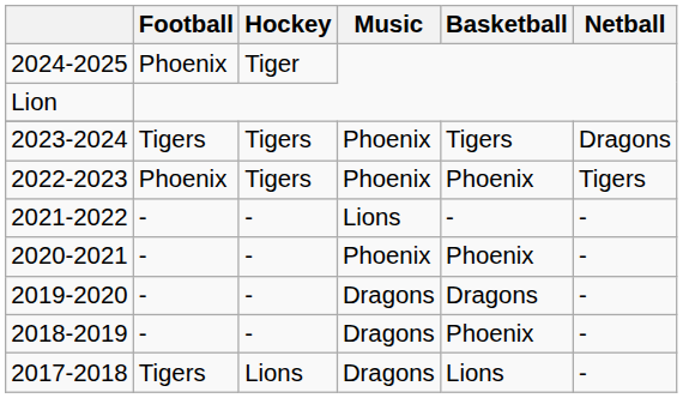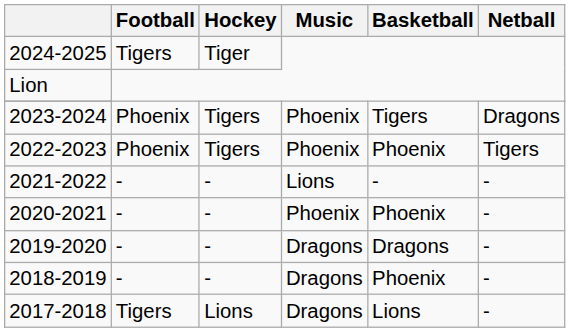2024-2025 | Football: Phoenix -> Tigers
2023-2024 | Football: Tigers -> Phoenix
